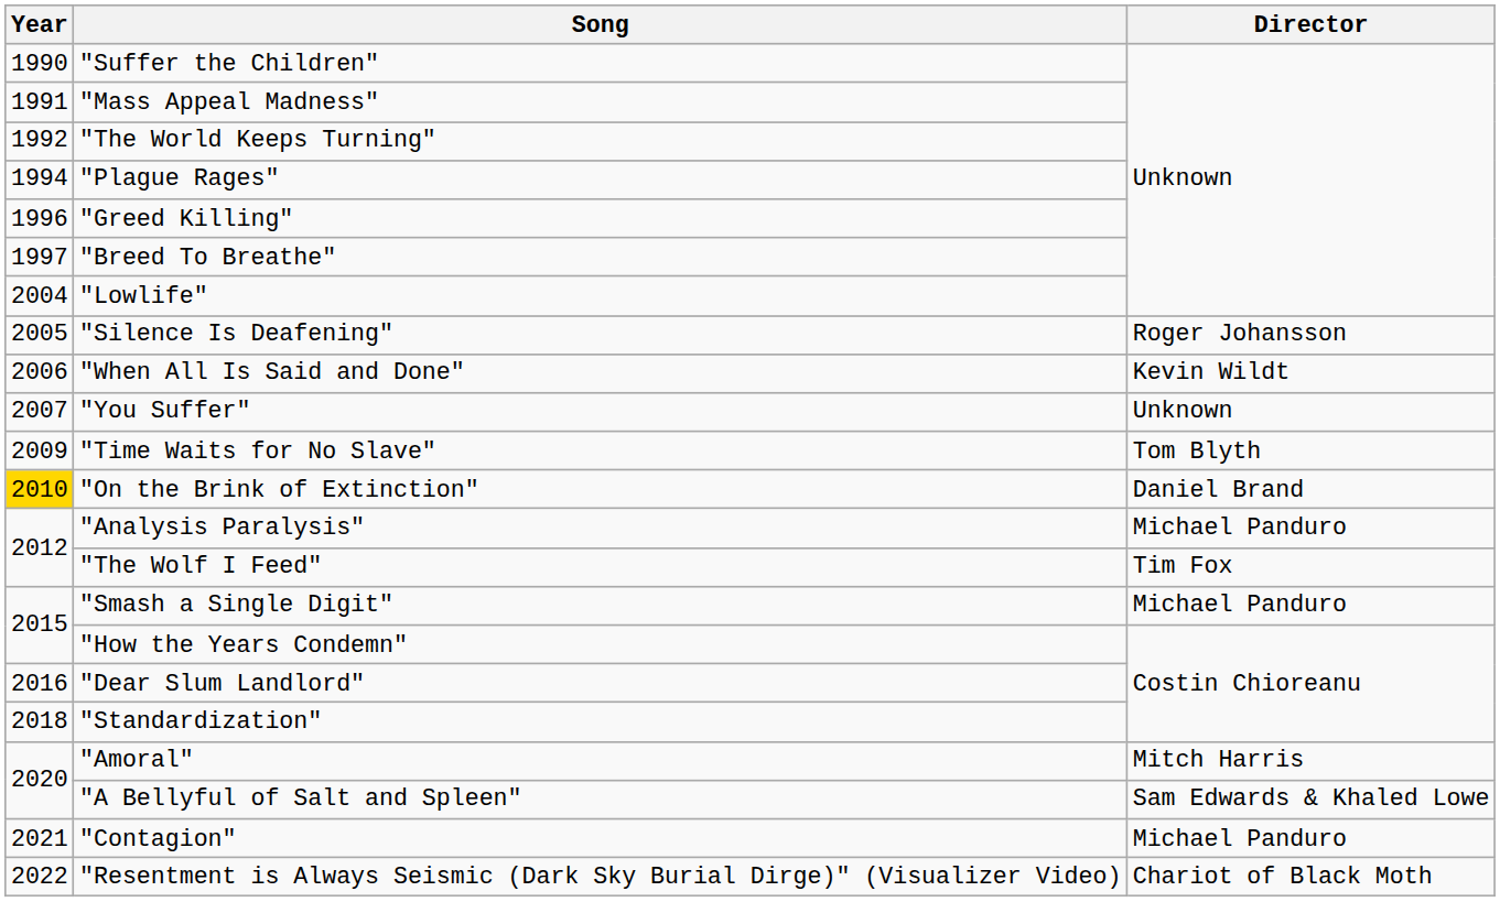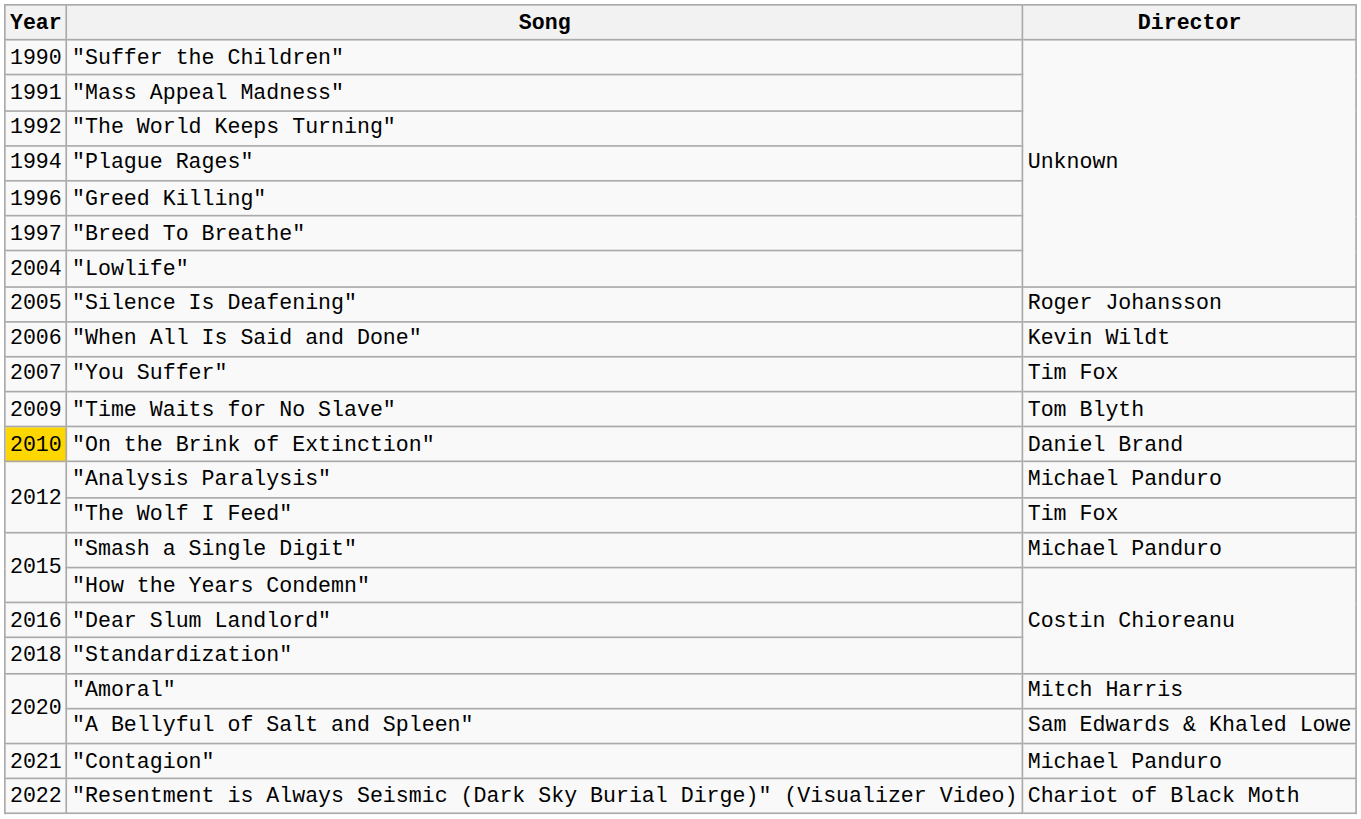"You Suffer" | Director: Unknown -> Tim Fox
